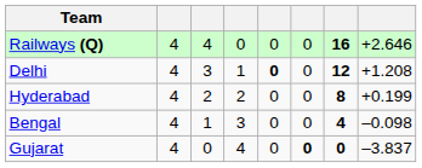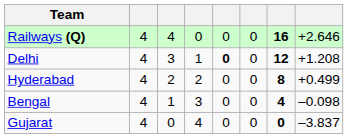Hyderabad | column 8: +0.199 -> +0.499
Gujarat | column 6: bold -> normal
